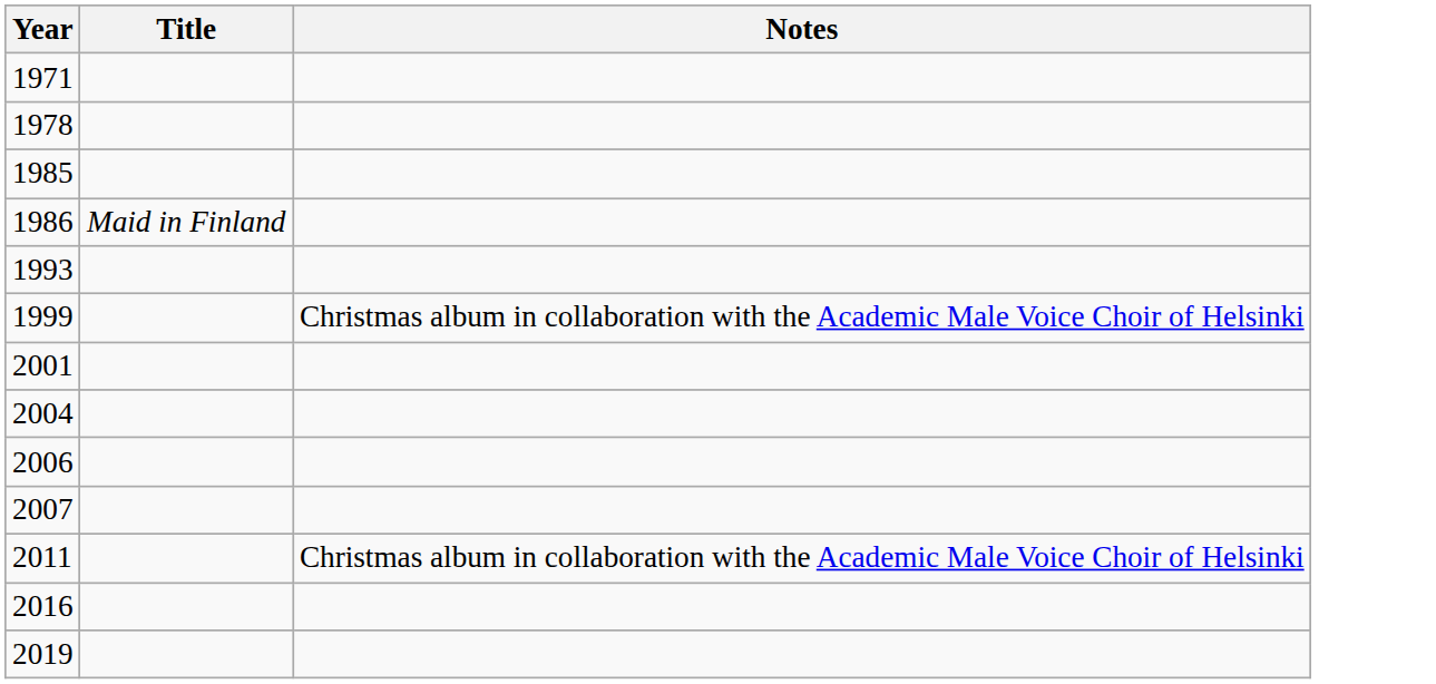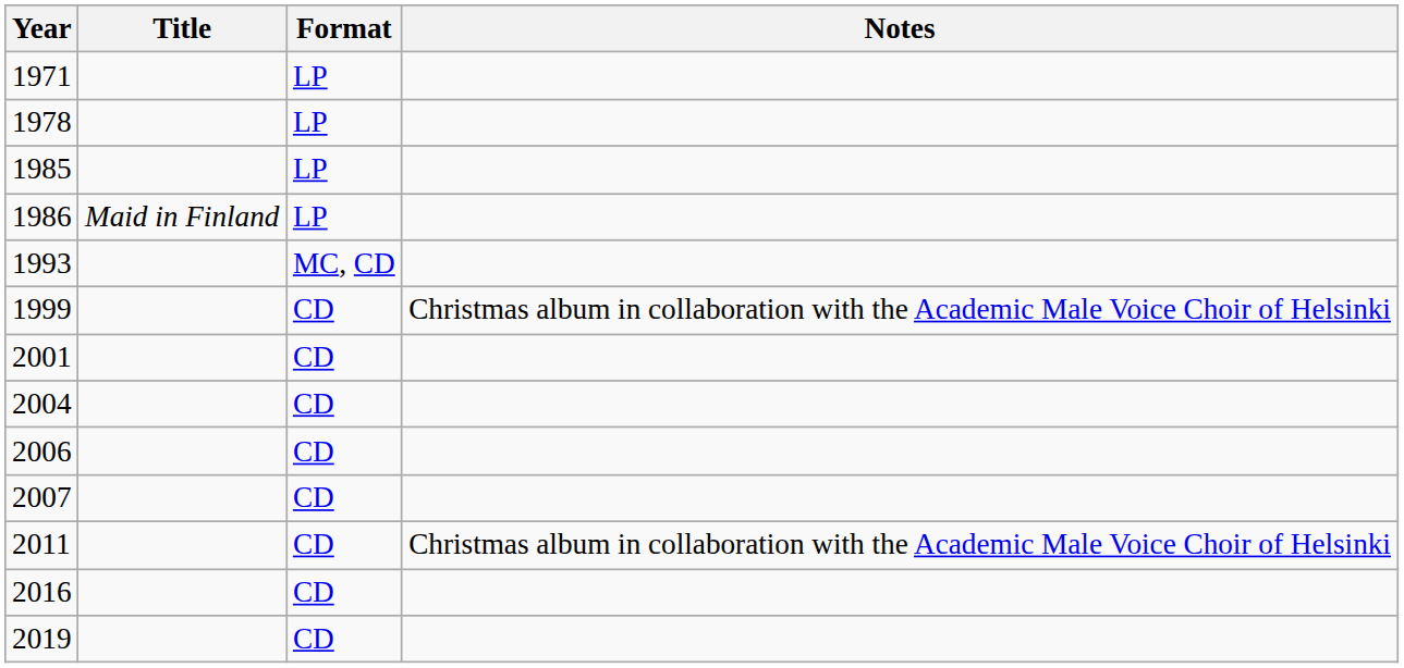+ column: Format | LP | LP | LP | LP | MC, CD | CD | CD | CD | CD | CD | CD | CD | CD
